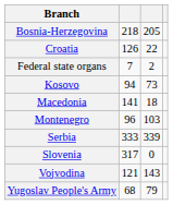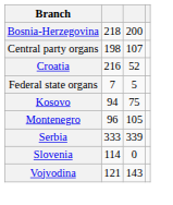Bosnia-Herzegovina | column 3: 205 -> 200
+ row: Central party organs | 198 | 107
Croatia | column 2: 126 -> 216
Croatia | column 3: 22 -> 52
Federal state organs | column 3: 2 -> 5
Kosovo | column 3: 73 -> 75
- row: Macedonia | 141 | 18
Montenegro | column 3: 103 -> 105
Slovenia | column 2: 317 -> 114
- row: Yugoslav People's Army | 68 | 79
